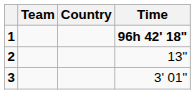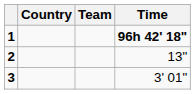columns swapped: Team <-> Country
